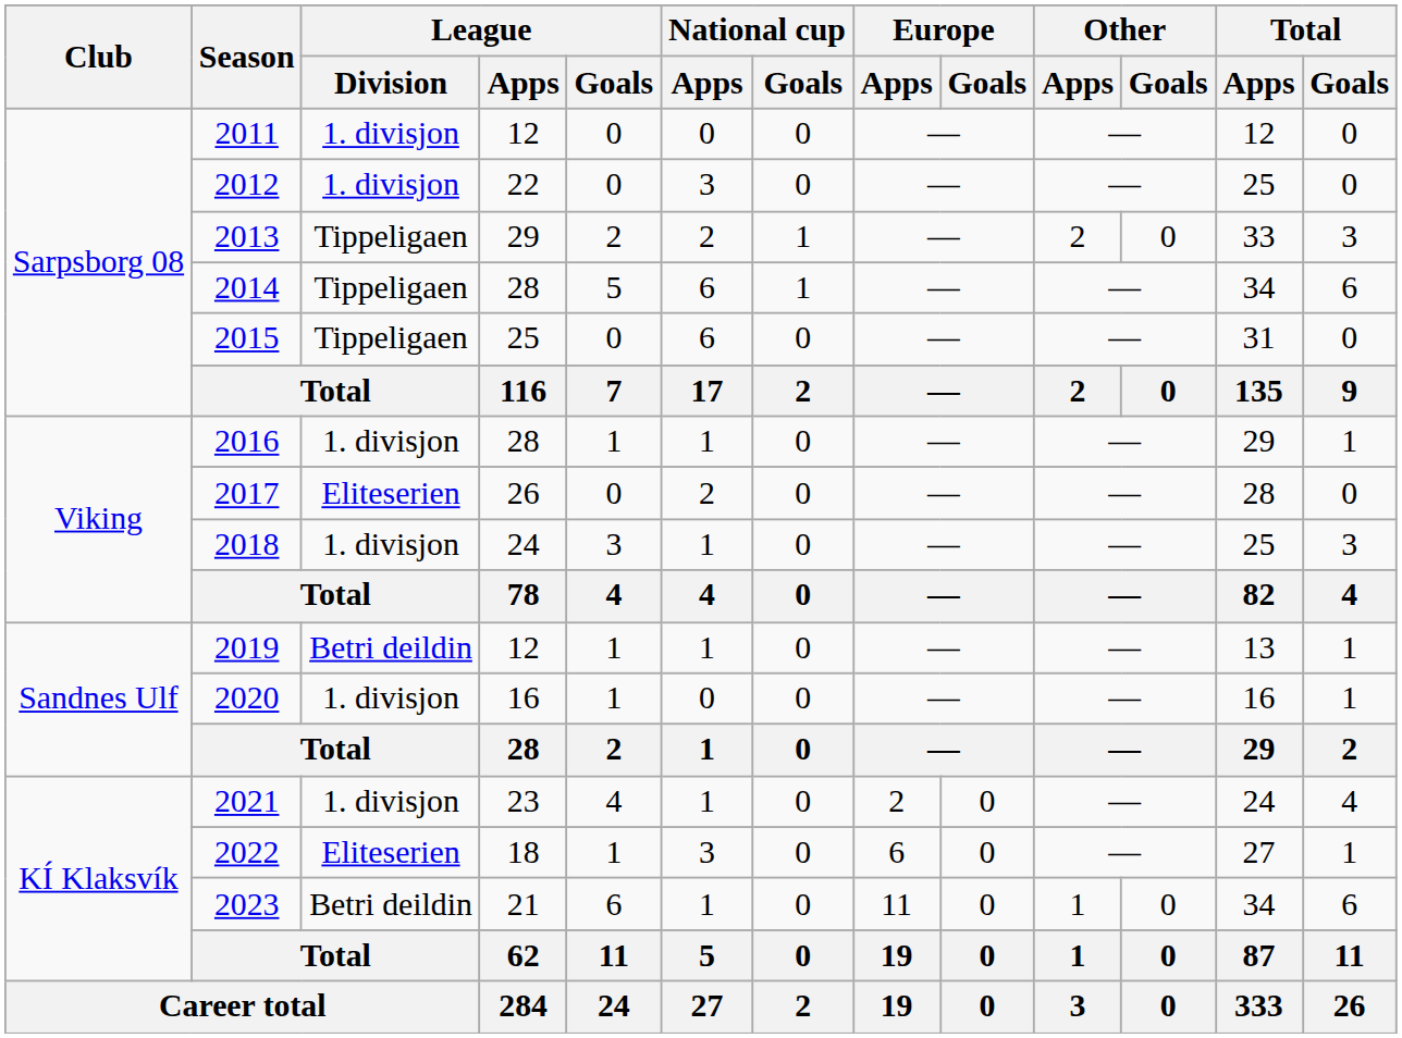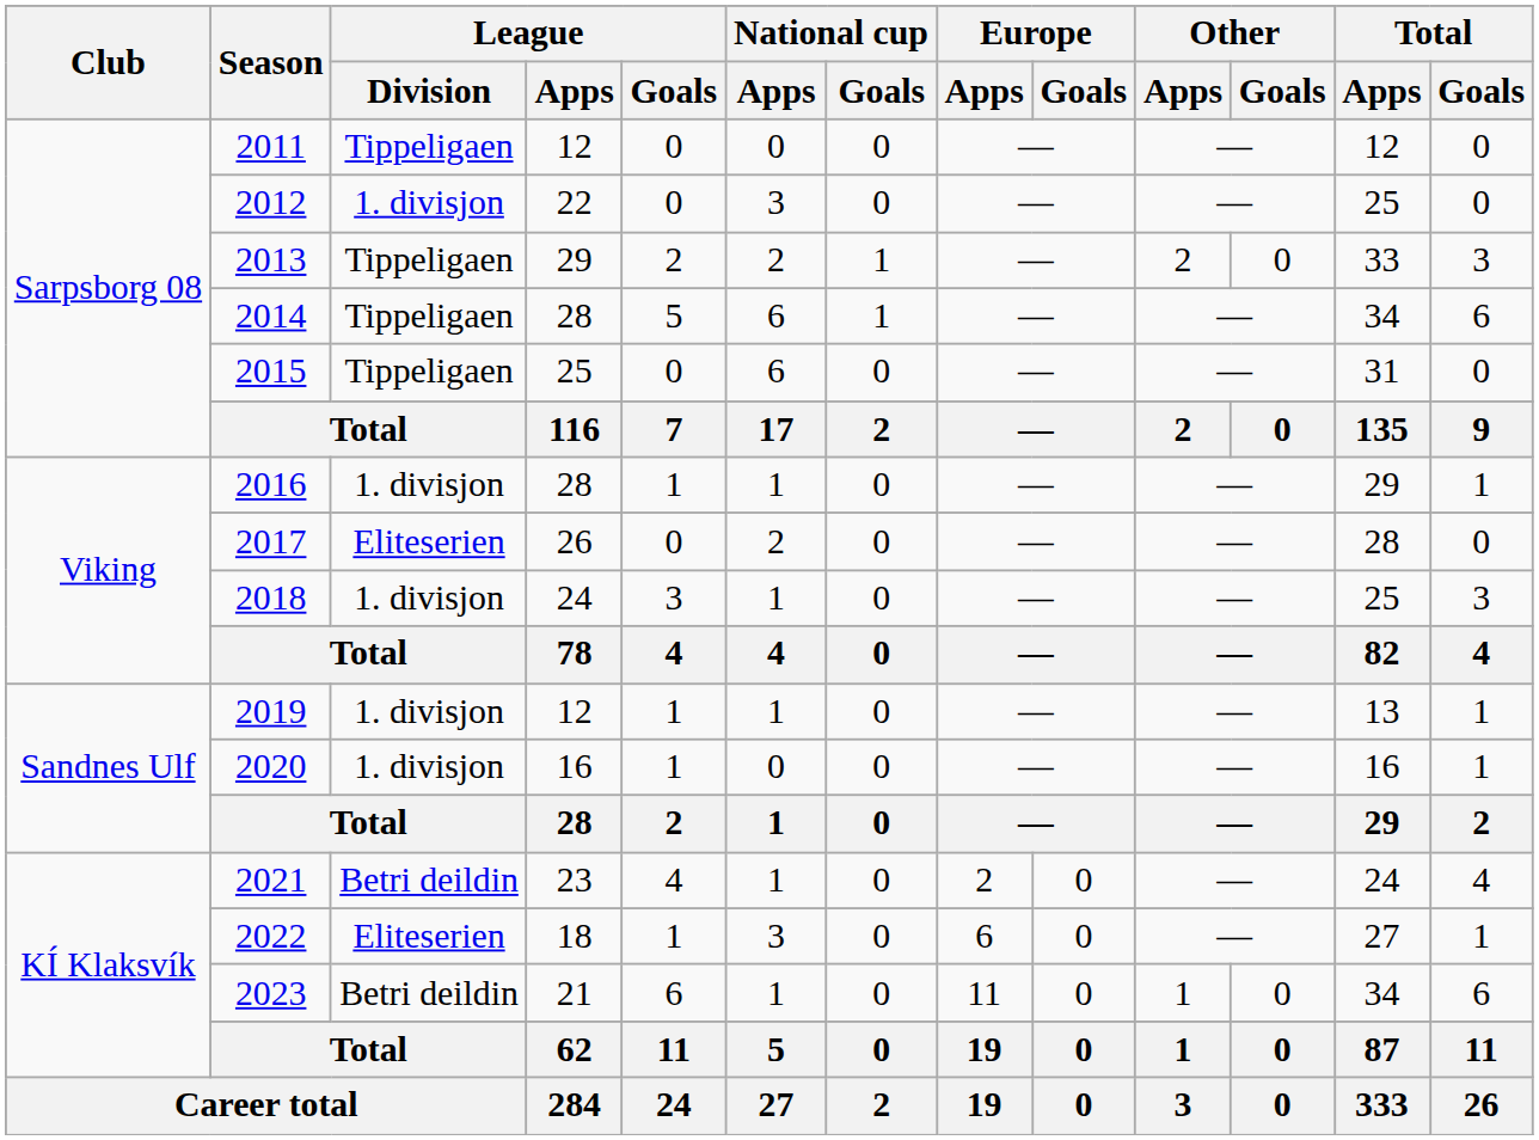2011 | League / Division: 1. divisjon -> Tippeligaen
2019 | League / Division: Betri deildin -> 1. divisjon
2021 | League / Division: 1. divisjon -> Betri deildin
